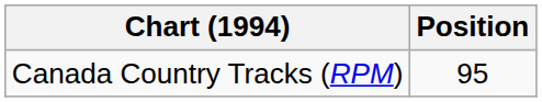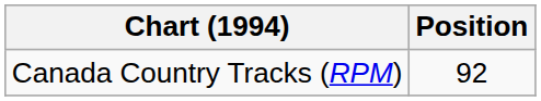Canada Country Tracks (RPM) | Position: 95 -> 92
